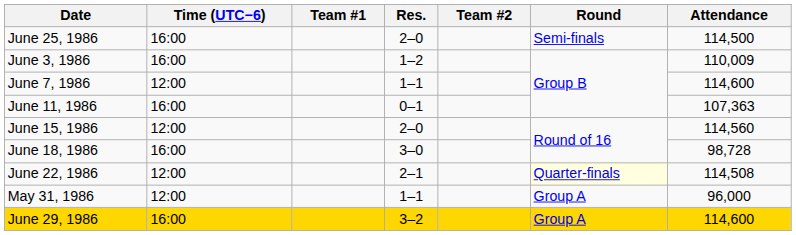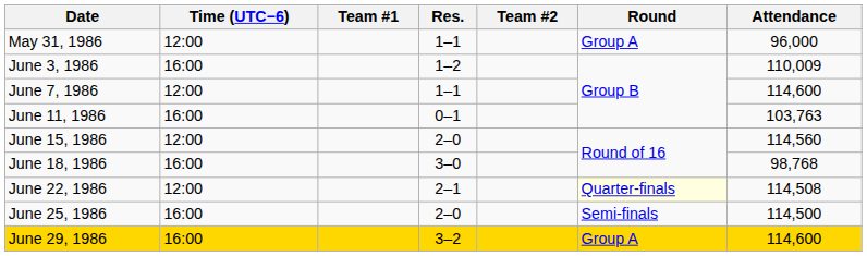rows swapped: May 31, 1986 <-> June 25, 1986
June 11, 1986 | Attendance: 107,363 -> 103,763
June 18, 1986 | Attendance: 98,728 -> 98,768
